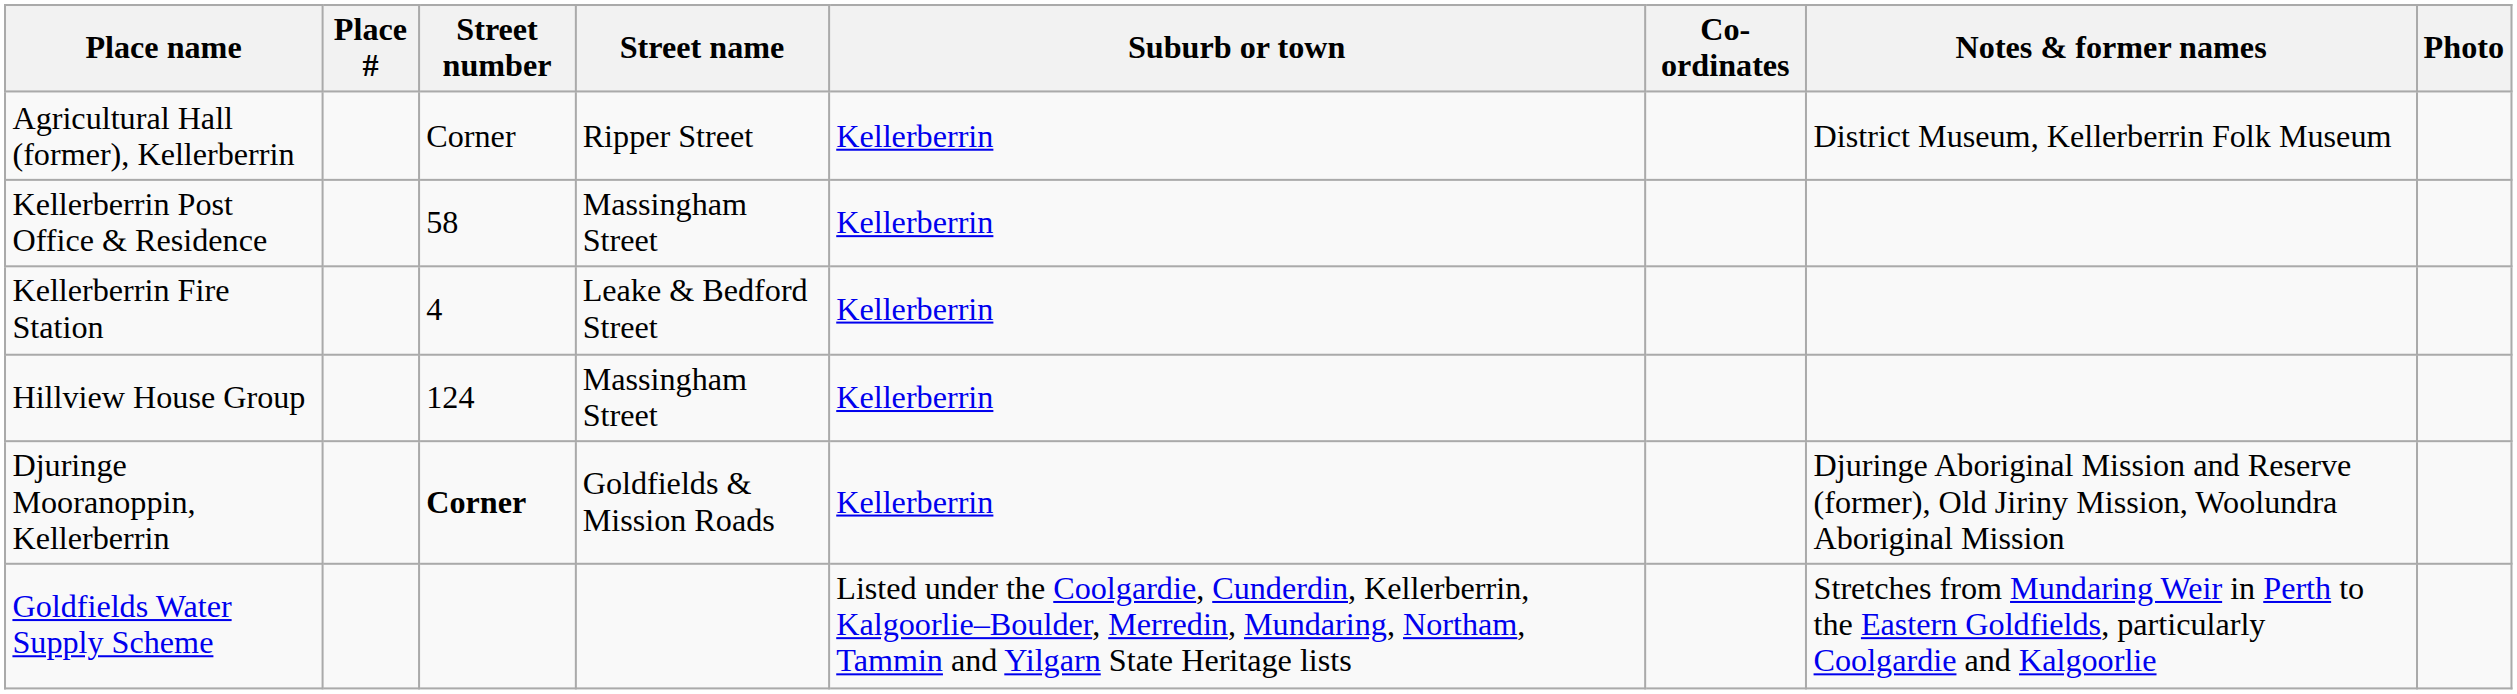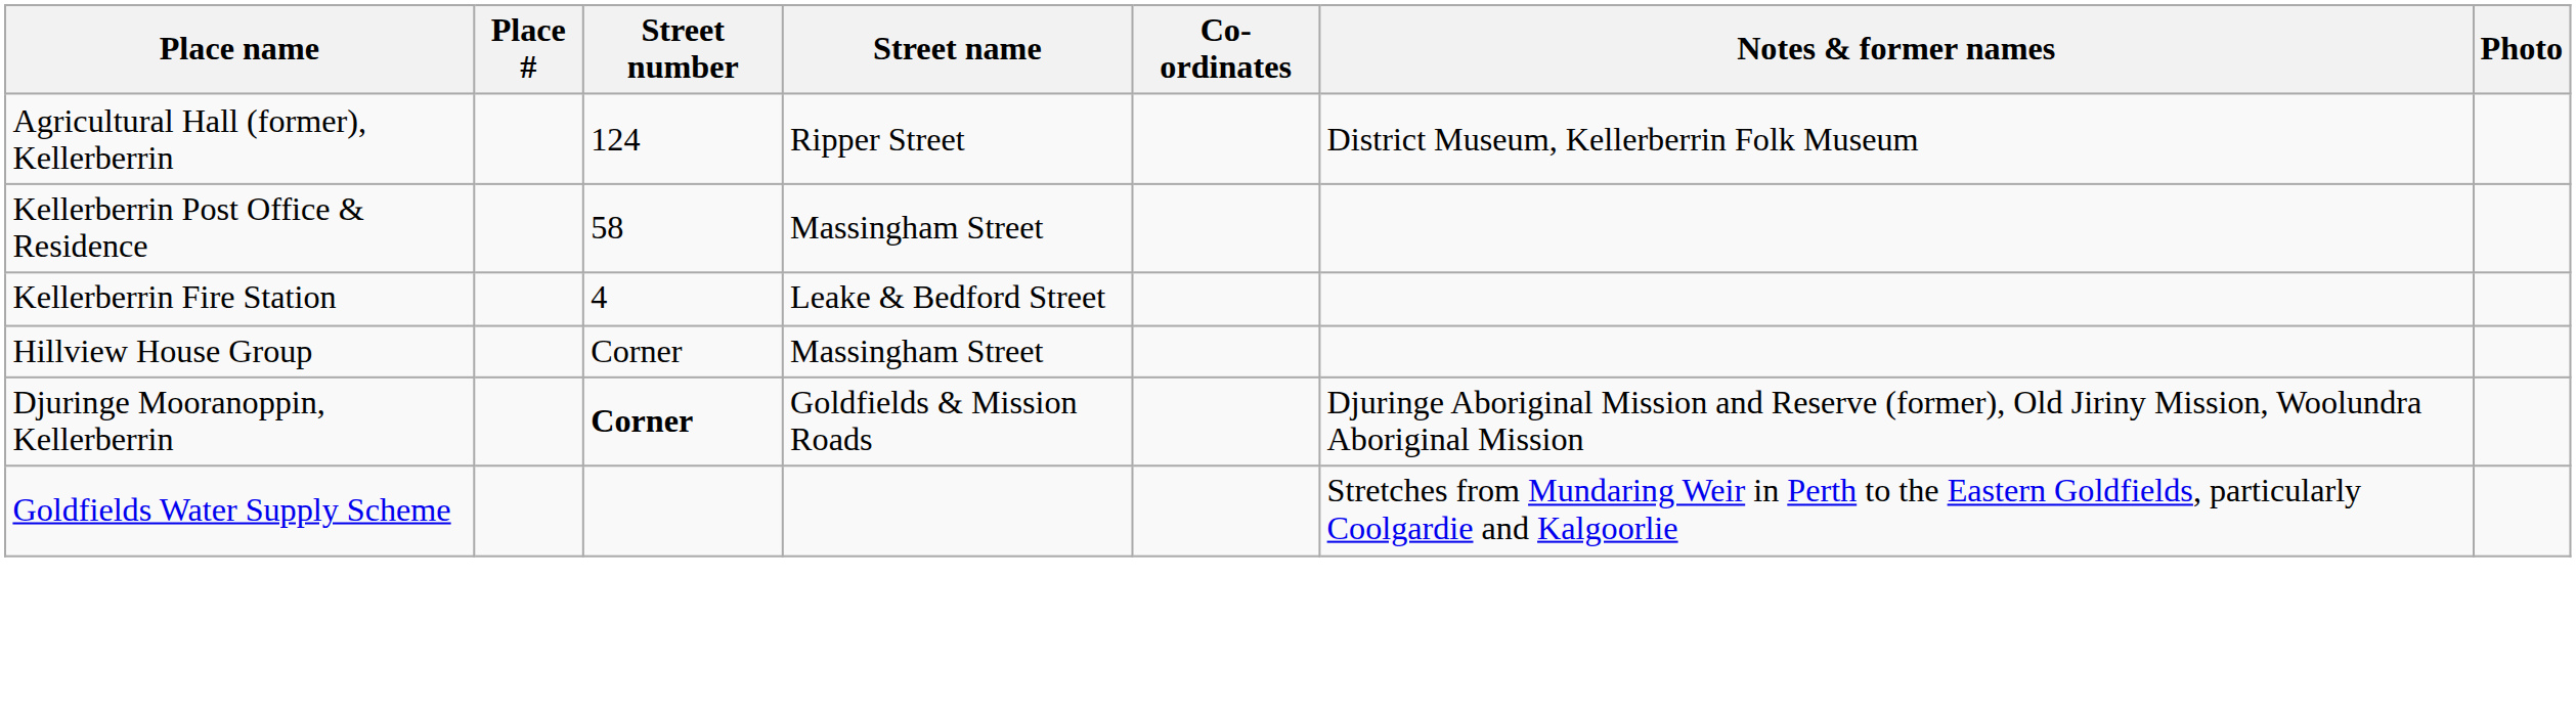- column: Suburb or town | Kellerberrin | Kellerberrin | Kellerberrin | Kellerberrin | Kellerberrin | Listed under the Coolgardie, Cunderdin, Kellerberrin, Kalgoorlie–Boulder, Merredin, Mundaring, Northam, Tammin and Yilgarn State Heritage lists
Agricultural Hall (former), Kellerberrin | Street number: Corner -> 124
Hillview House Group | Street number: 124 -> Corner
